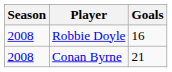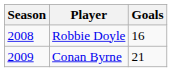Conan Byrne | Season: 2008 -> 2009
